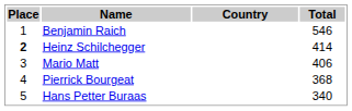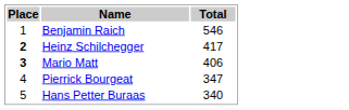- column: Country
Heinz Schilchegger | Total: 414 -> 417
Mario Matt | Place: normal -> bold
Pierrick Bourgeat | Total: 368 -> 347
